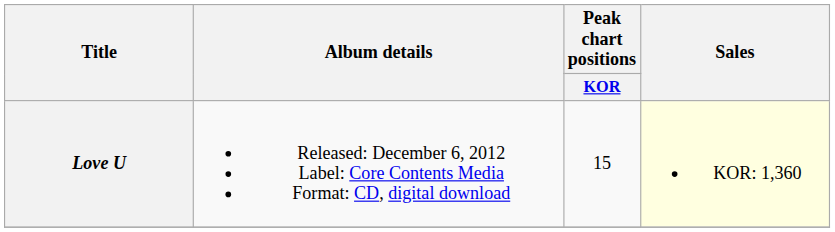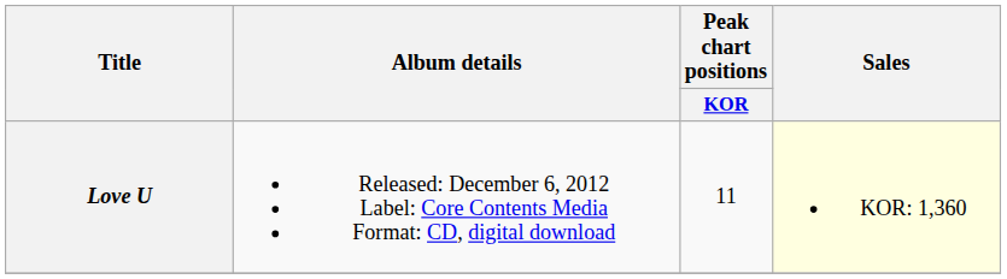Love U | Peak chart positions / KOR: 15 -> 11
